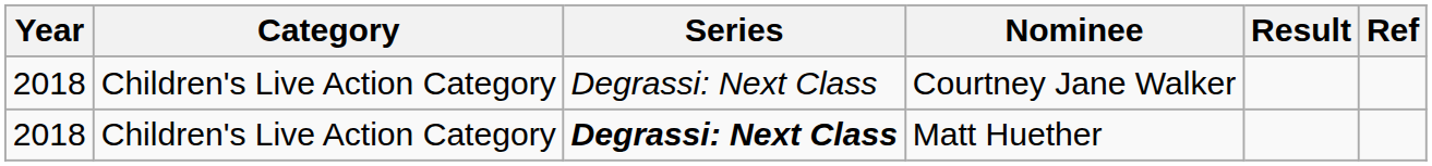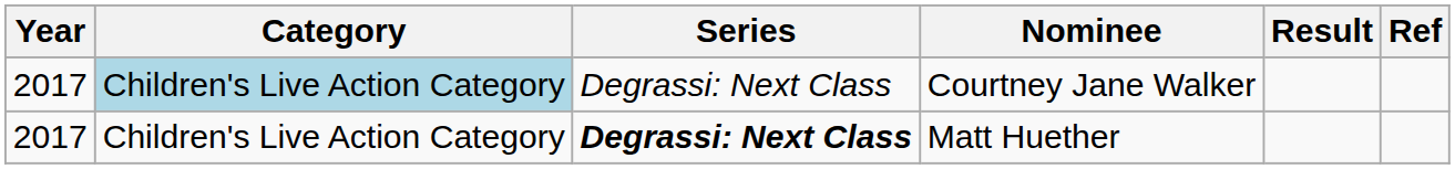Courtney Jane Walker | Year: 2018 -> 2017
Courtney Jane Walker | Category: no background -> lightblue background
Matt Huether | Year: 2018 -> 2017
